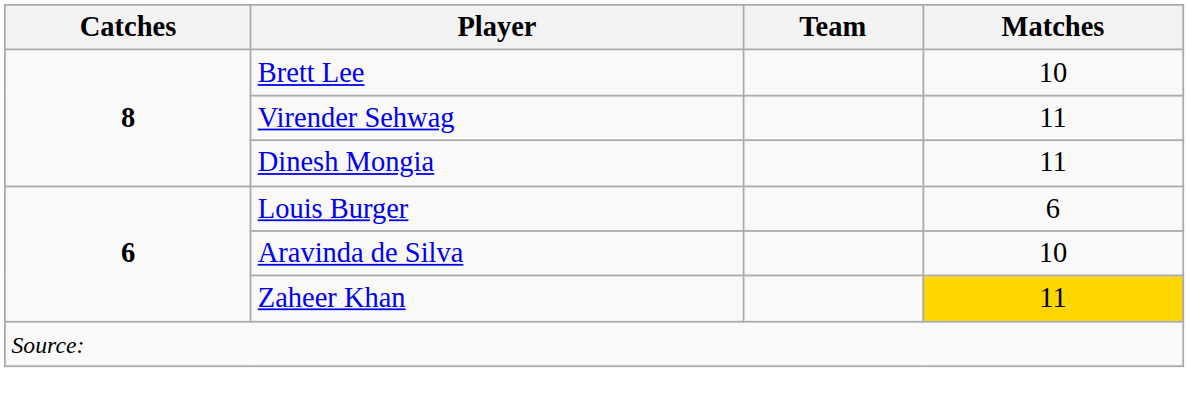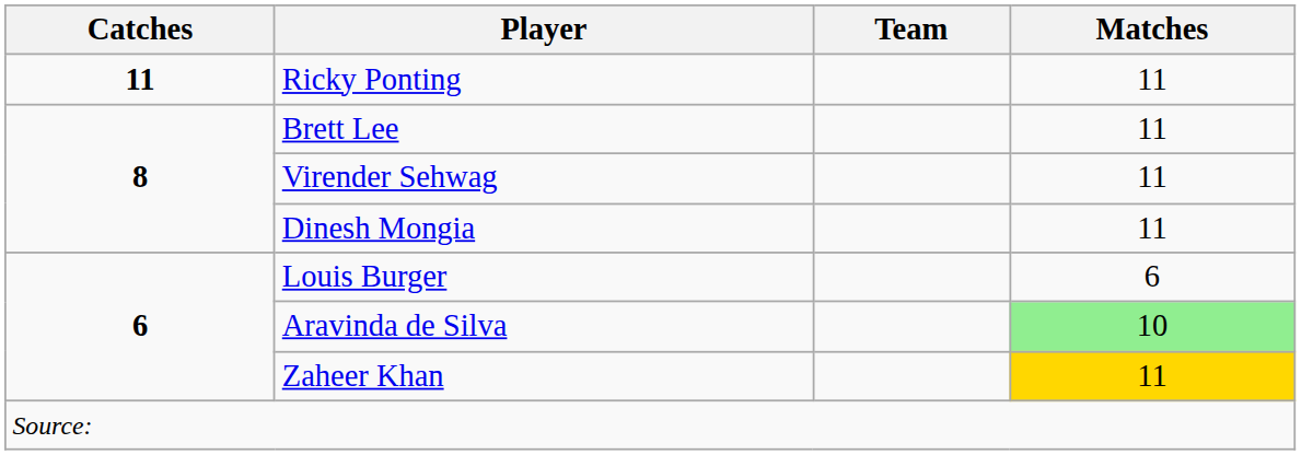+ row: 11 | Ricky Ponting | 11
Brett Lee | Matches: 10 -> 11
Aravinda de Silva | Matches: no background -> lightgreen background
